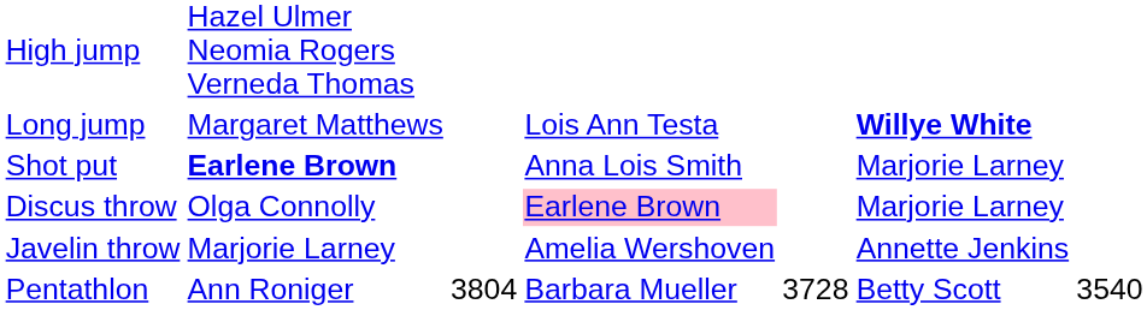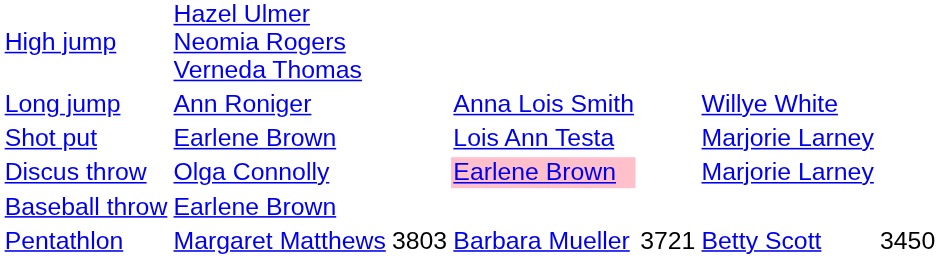Long jump | column 2: Margaret Matthews -> Ann Roniger
Long jump | column 4: Lois Ann Testa -> Anna Lois Smith
Long jump | column 6: bold -> normal
Shot put | column 2: bold -> normal
Shot put | column 4: Anna Lois Smith -> Lois Ann Testa
- row: Javelin throw | Marjorie Larney | Amelia Wershoven | Annette Jenkins
+ row: Baseball throw | Earlene Brown
Pentathlon | column 2: Ann Roniger -> Margaret Matthews
Pentathlon | column 3: 3804 -> 3803
Pentathlon | column 5: 3728 -> 3721
Pentathlon | column 7: 3540 -> 3450
